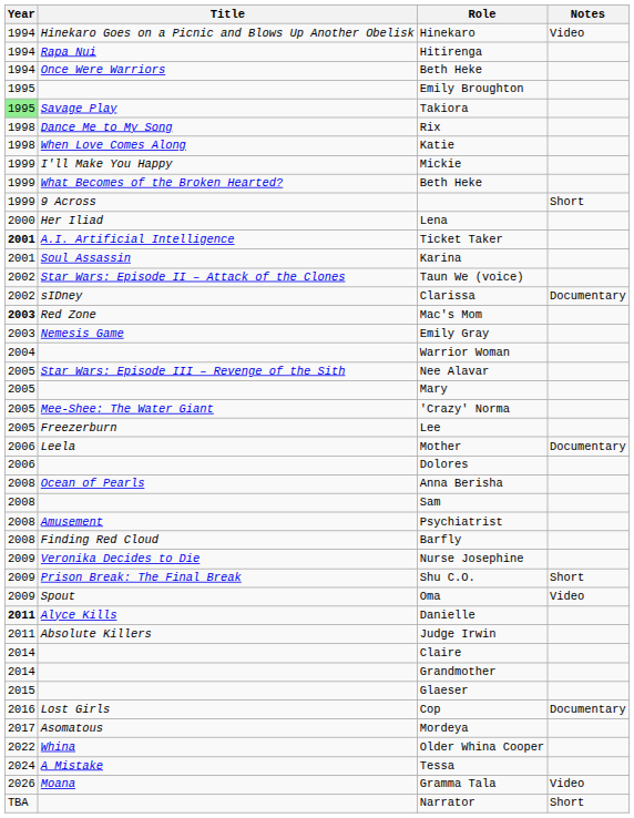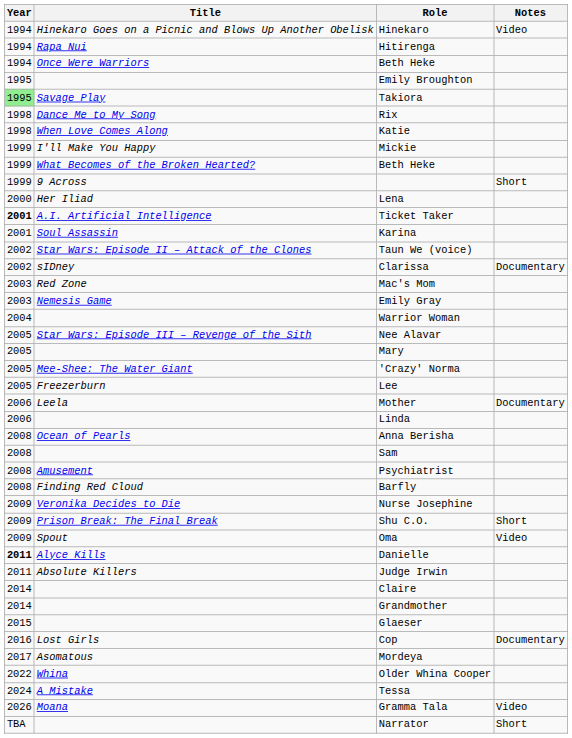Mac's Mom | Year: bold -> normal
+ row: 2006 | Linda
- row: 2006 | Dolores
